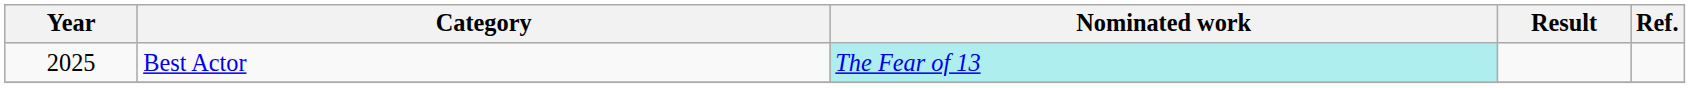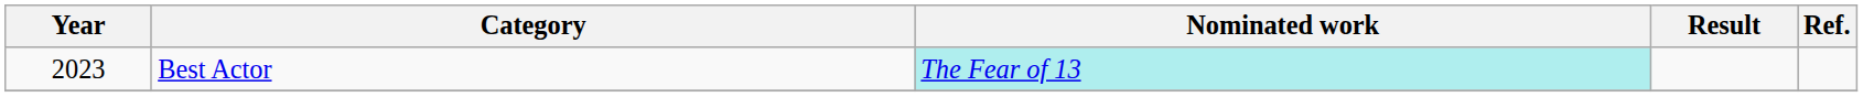Best Actor | Year: 2025 -> 2023
